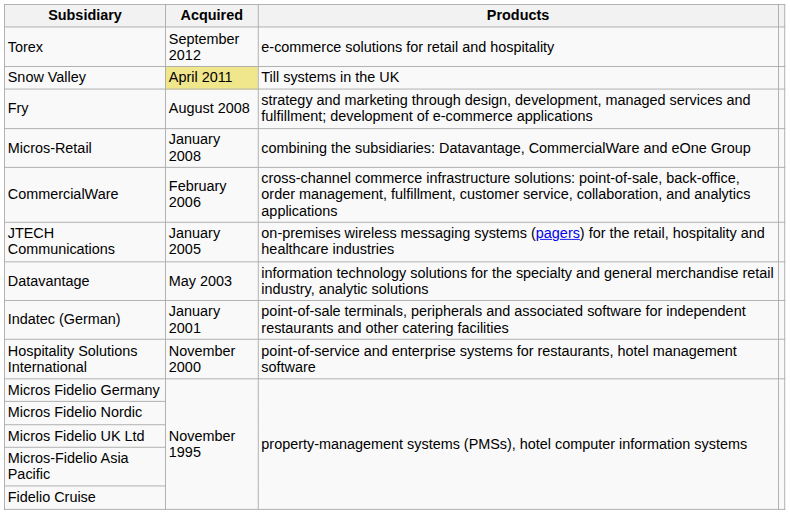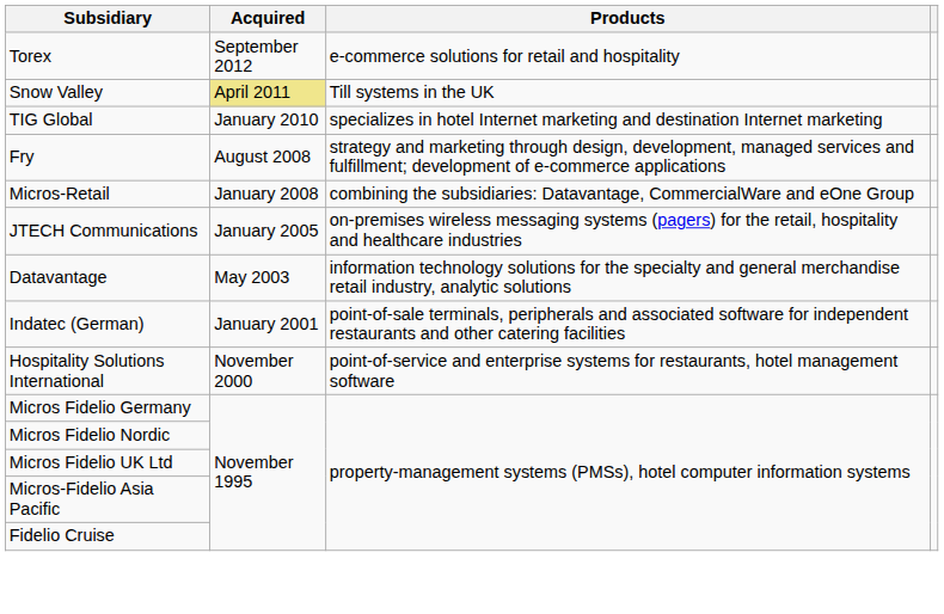+ row: TIG Global | January 2010 | specializes in hotel Internet marketing and destination Internet marketing
- row: CommercialWare | February 2006 | cross-channel commerce infrastructure solutions: point-of-sale, back-office, order management, fulfillment, customer service, collaboration, and analytics applications
